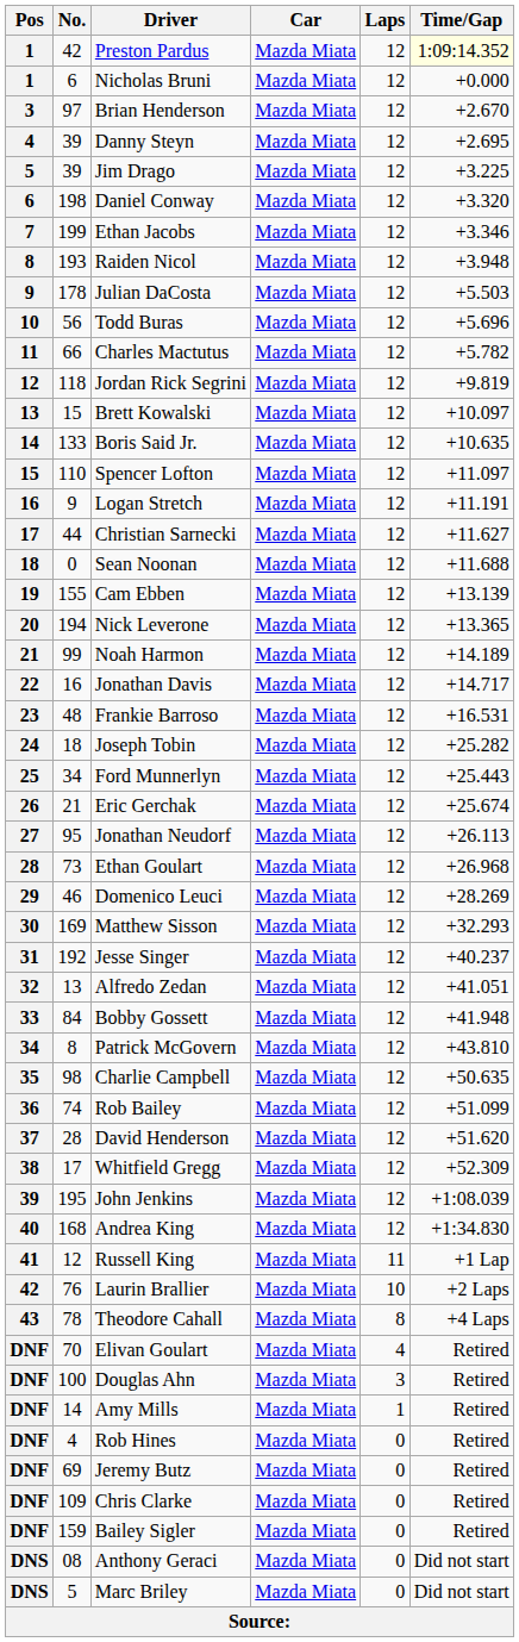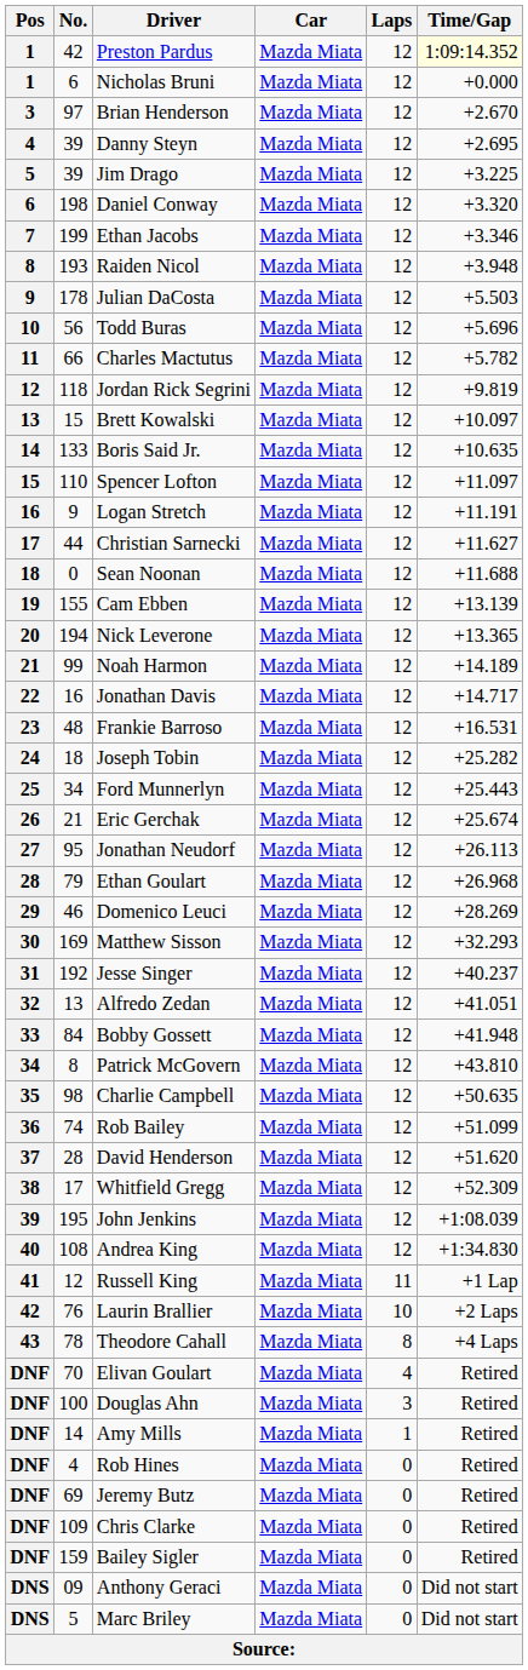Ethan Goulart | No.: 73 -> 79
Andrea King | No.: 168 -> 108
Anthony Geraci | No.: 08 -> 09
